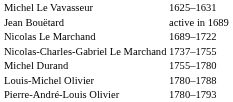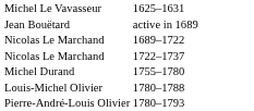+ row: Nicolas Le Marchand | 1722–1737
- row: Nicolas-Charles-Gabriel Le Marchand | 1737–1755
